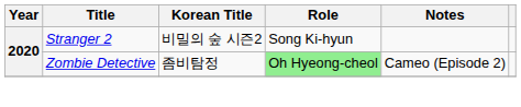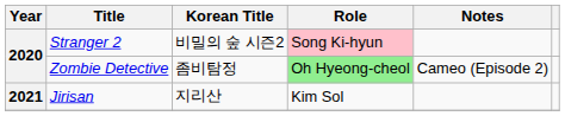Stranger 2 | Role: no background -> pink background
+ row: 2021 | Jirisan | 지리산 | Kim Sol
